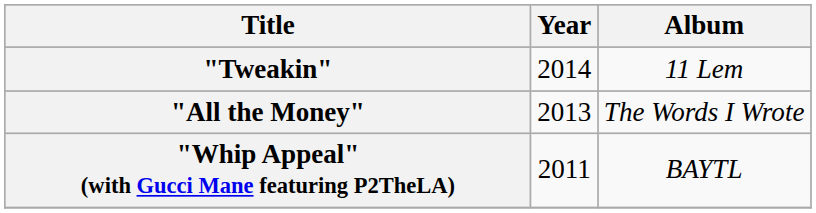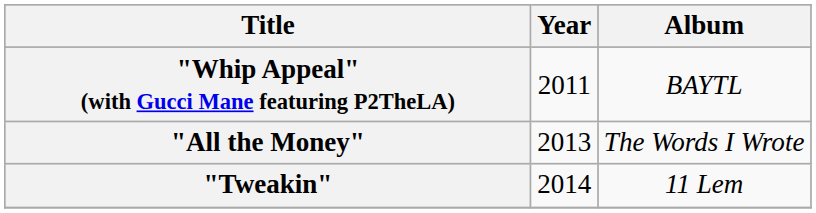rows swapped: "Whip Appeal" (with Gucci Mane featuring P2TheLA) <-> "Tweakin"
